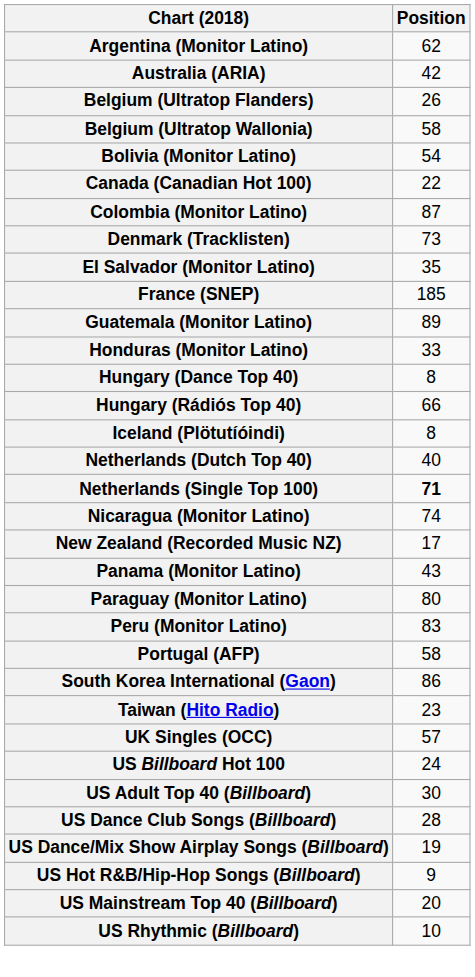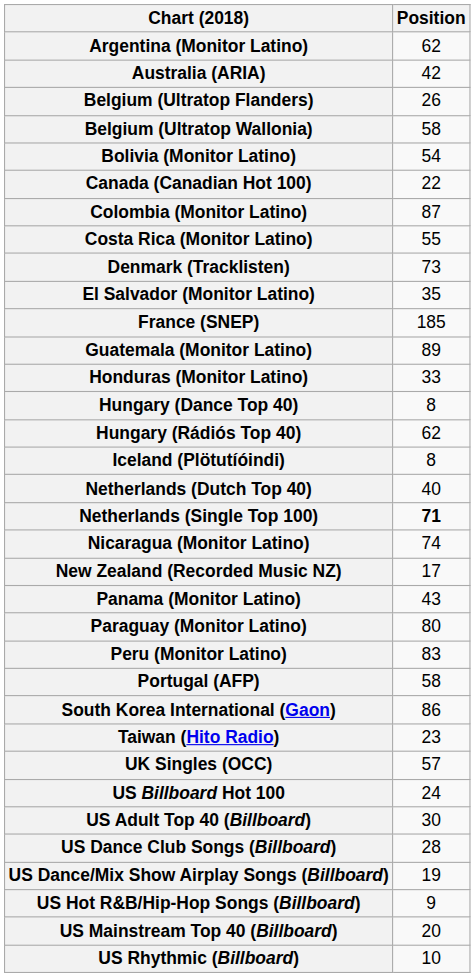+ row: Costa Rica (Monitor Latino) | 55
Hungary (Rádiós Top 40) | Position: 66 -> 62
